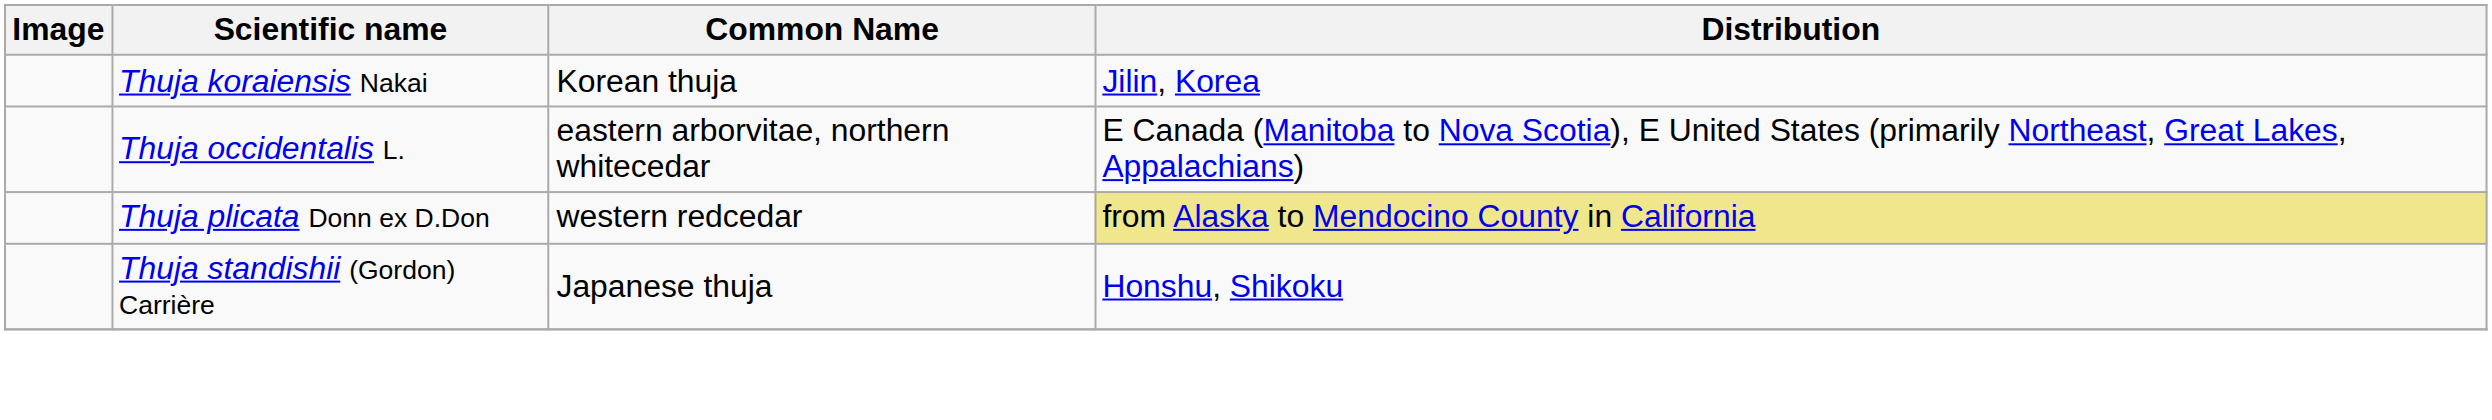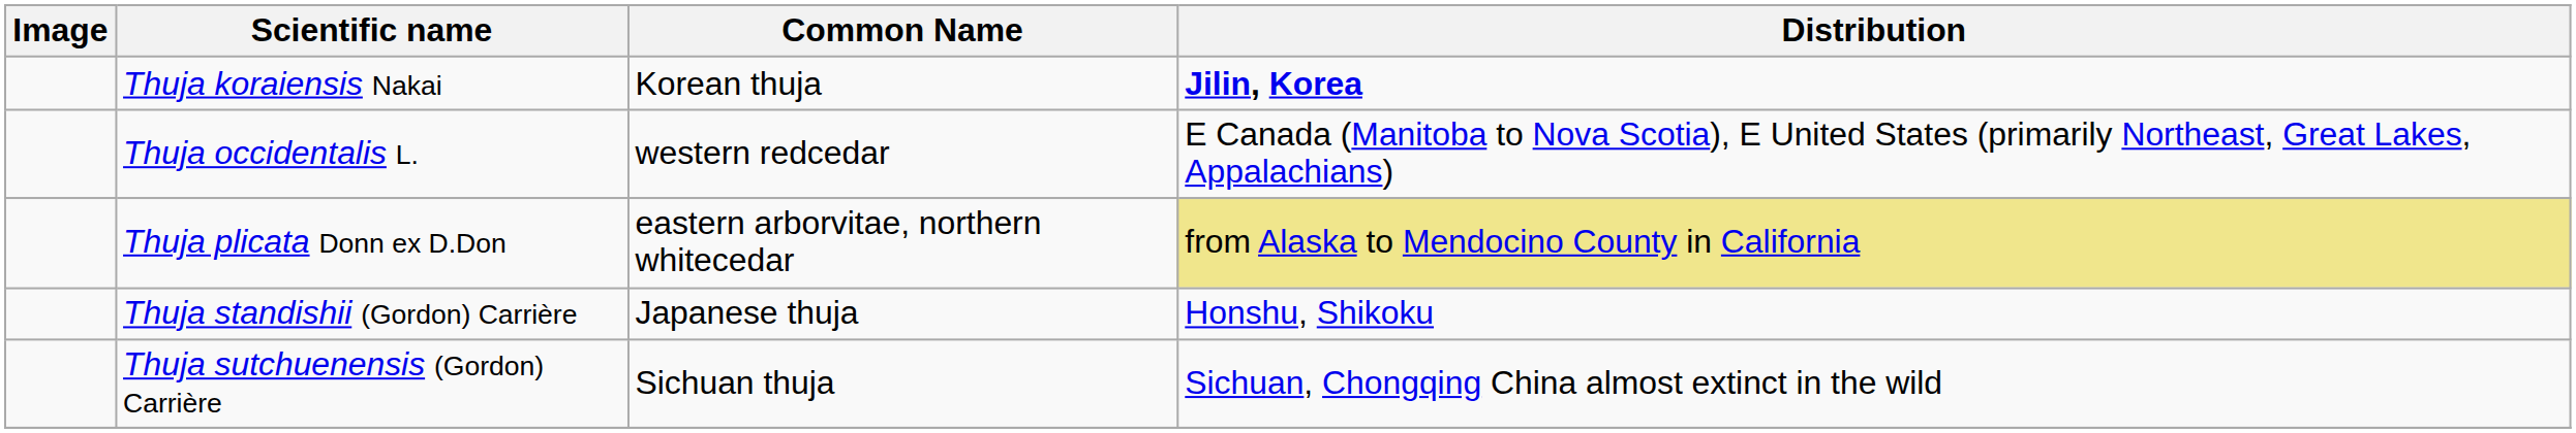Thuja koraiensis Nakai | Distribution: normal -> bold
Thuja occidentalis L. | Common Name: eastern arborvitae, northern whitecedar -> western redcedar
Thuja plicata Donn ex D.Don | Common Name: western redcedar -> eastern arborvitae, northern whitecedar
+ row: Thuja sutchuenensis (Gordon) Carrière | Sichuan thuja | Sichuan, Chongqing China almost extinct in the wild
